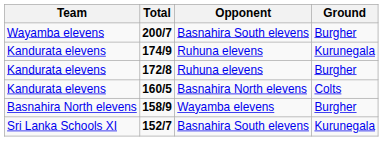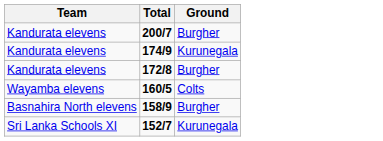- column: Opponent | Basnahira South elevens | Ruhuna elevens | Ruhuna elevens | Basnahira North elevens | Wayamba elevens | Basnahira South elevens
200/7 | Team: Wayamba elevens -> Kandurata elevens
160/5 | Team: Kandurata elevens -> Wayamba elevens
